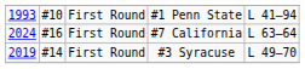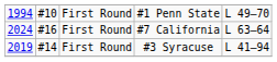#1 Penn State | column 1: 1993 -> 1994
#1 Penn State | column 5: L 41–94 -> L 49–70
#3 Syracuse | column 5: L 49–70 -> L 41–94
